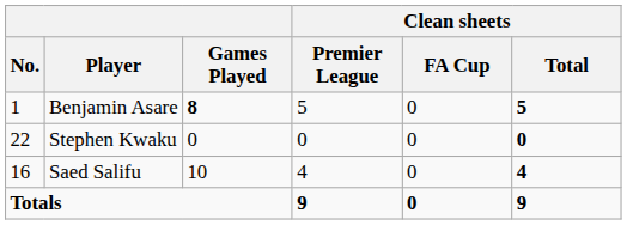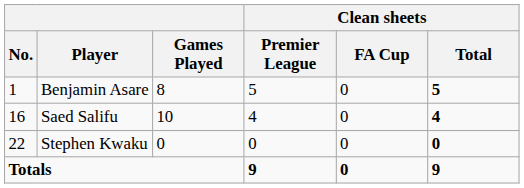Benjamin Asare | Games Played: bold -> normal
rows swapped: Saed Salifu <-> Stephen Kwaku
